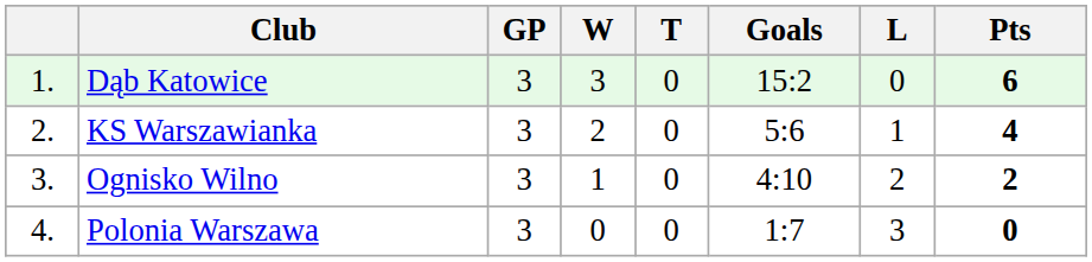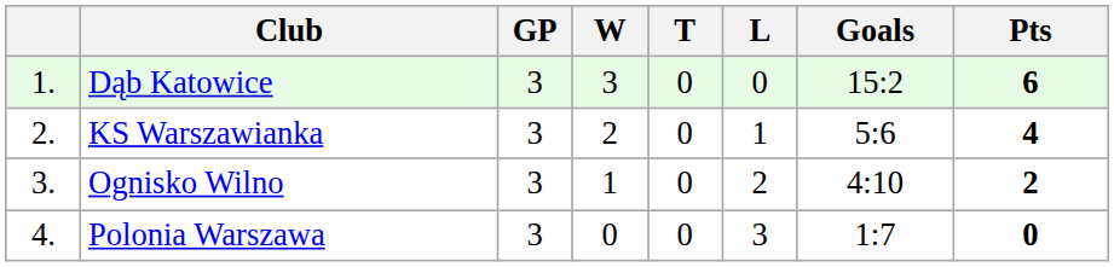columns swapped: L <-> Goals
